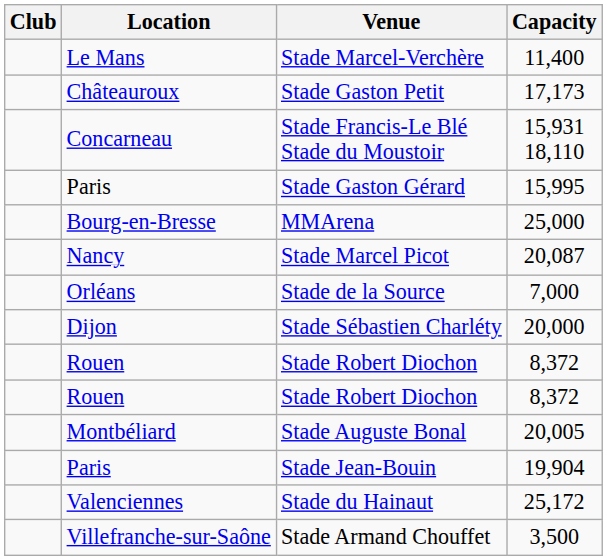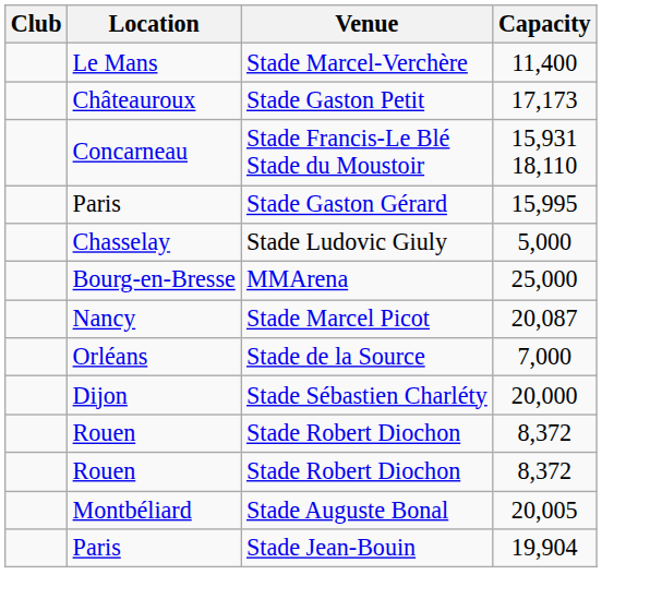+ row: Chasselay | Stade Ludovic Giuly | 5,000
- row: Valenciennes | Stade du Hainaut | 25,172
- row: Villefranche-sur-Saône | Stade Armand Chouffet | 3,500
